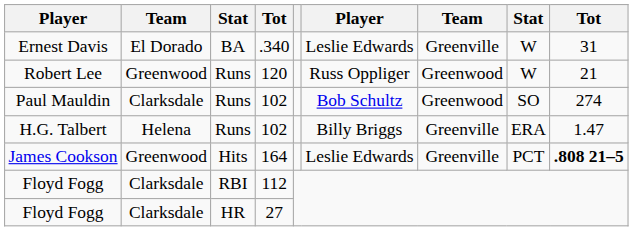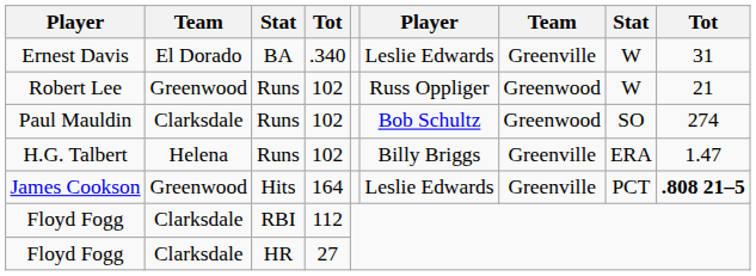Robert Lee | column 4: 120 -> 102
